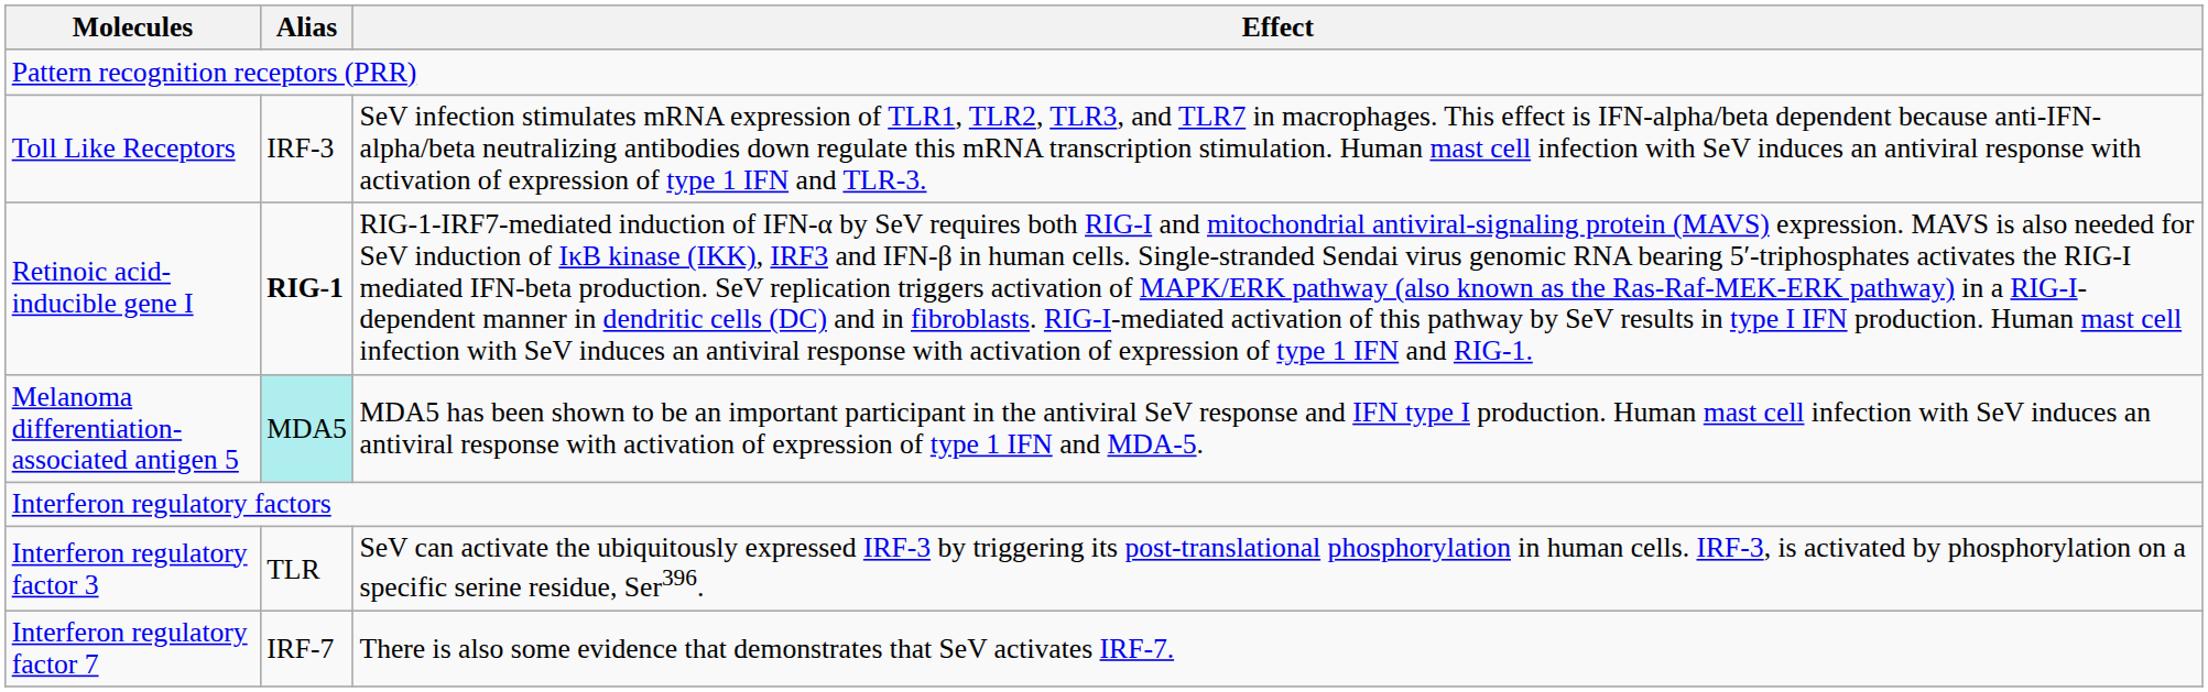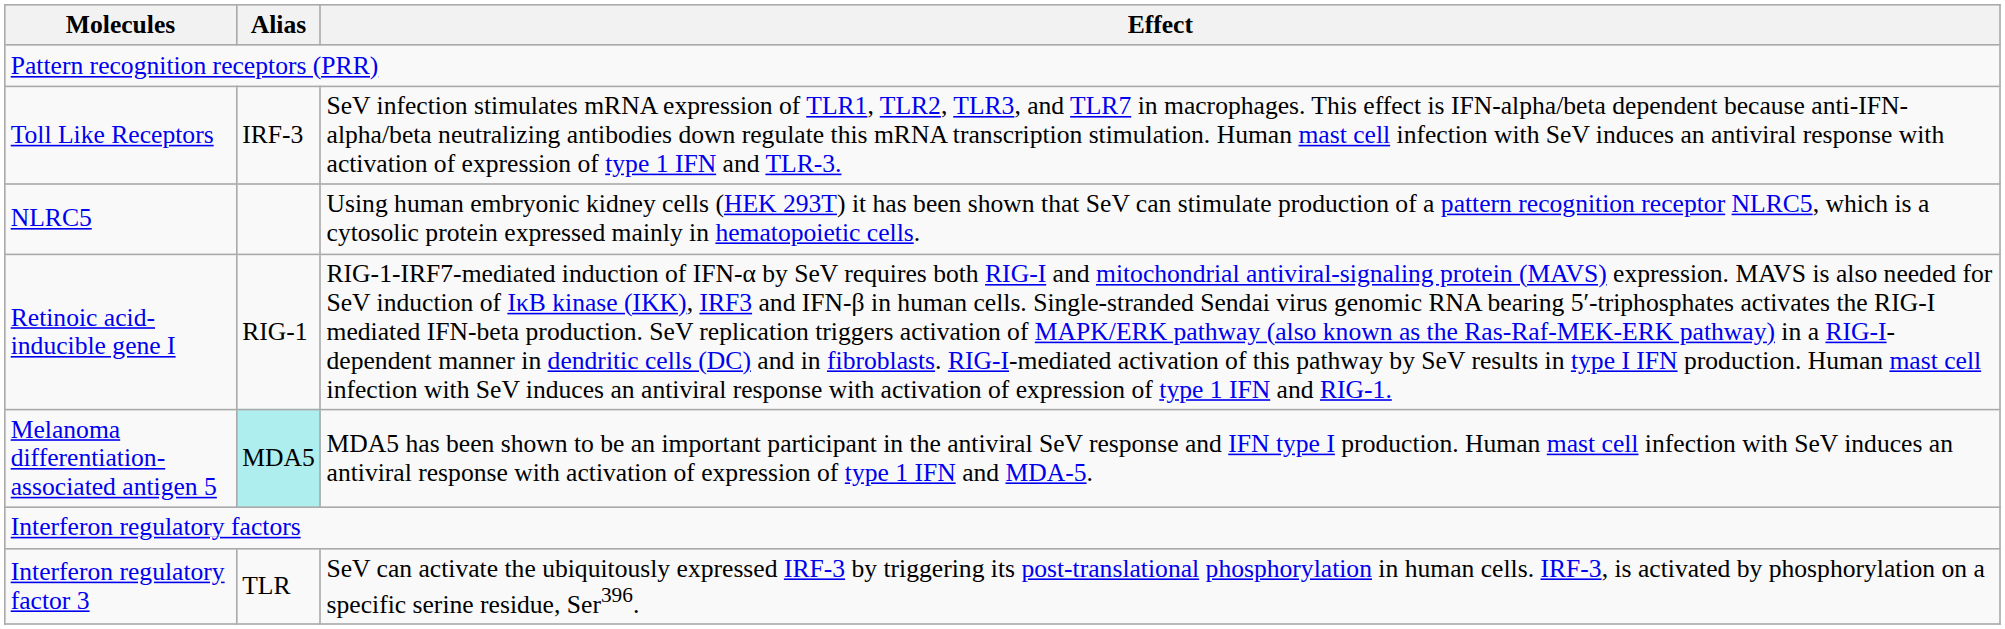+ row: NLRC5 | Using human embryonic kidney cells (HEK 293T) it has been shown that SeV can stimulate production of a pattern recognition receptor NLRC5, which is a cytosolic protein expressed mainly in hematopoietic cells.
Retinoic acid-inducible gene I | Alias: bold -> normal
- row: Interferon regulatory factor 7 | IRF-7 | There is also some evidence that demonstrates that SeV activates IRF-7.
